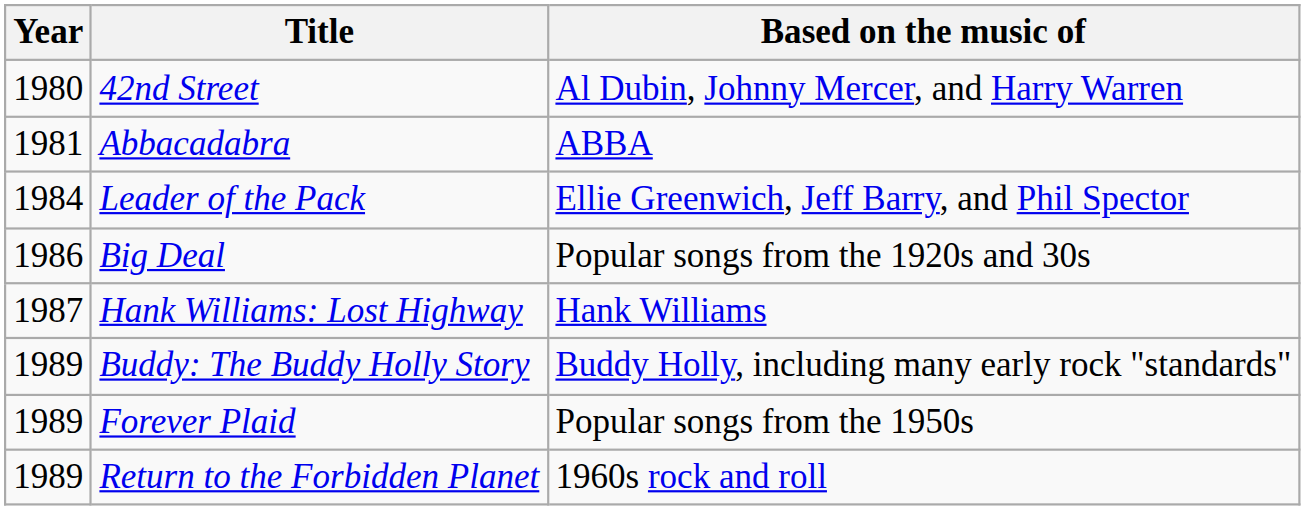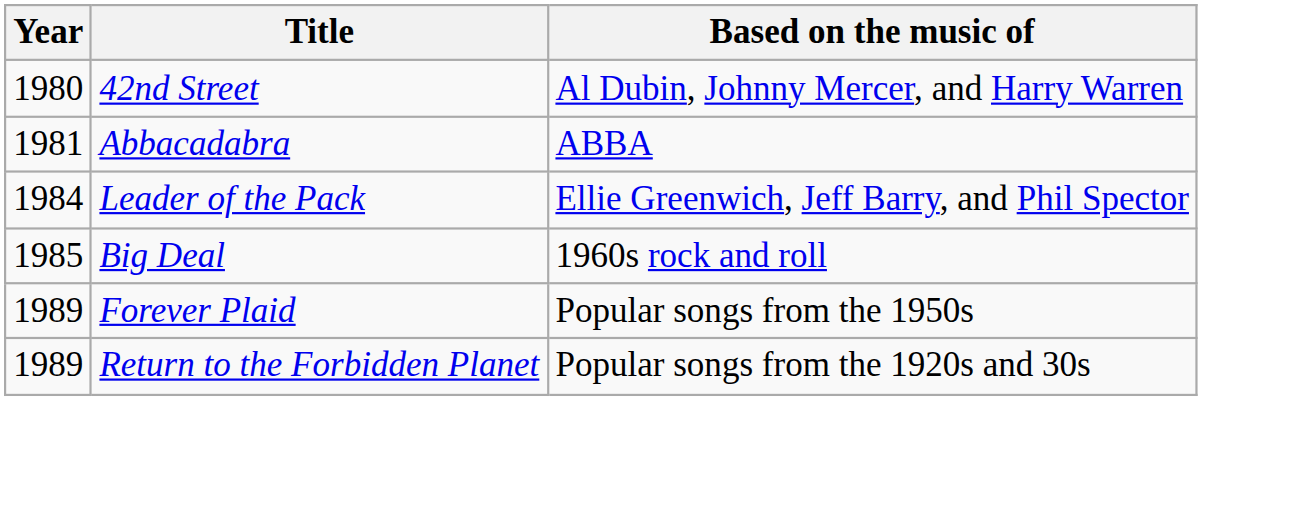Big Deal | Year: 1986 -> 1985
Big Deal | Based on the music of: Popular songs from the 1920s and 30s -> 1960s rock and roll
- row: 1987 | Hank Williams: Lost Highway | Hank Williams
- row: 1989 | Buddy: The Buddy Holly Story | Buddy Holly, including many early rock "standards"
Return to the Forbidden Planet | Based on the music of: 1960s rock and roll -> Popular songs from the 1920s and 30s
